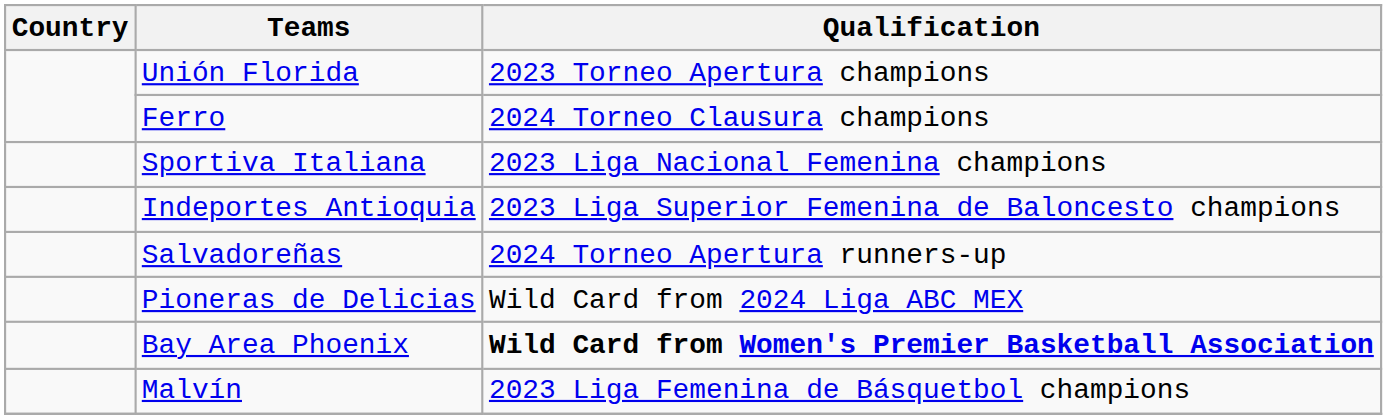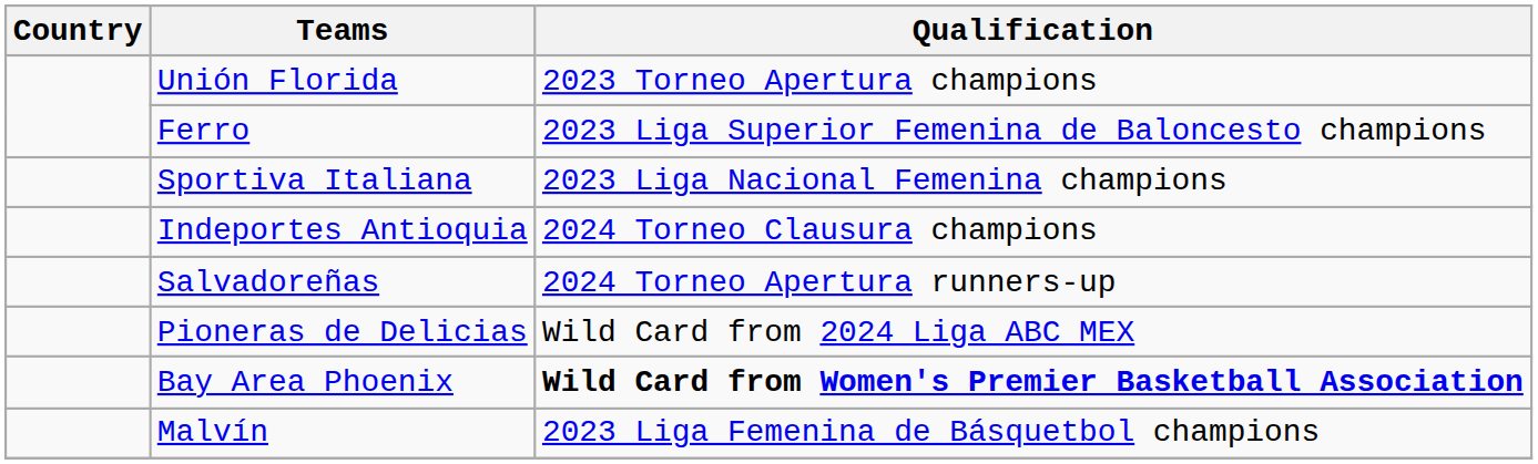Ferro | Qualification: 2024 Torneo Clausura champions -> 2023 Liga Superior Femenina de Baloncesto champions
Indeportes Antioquia | Qualification: 2023 Liga Superior Femenina de Baloncesto champions -> 2024 Torneo Clausura champions
